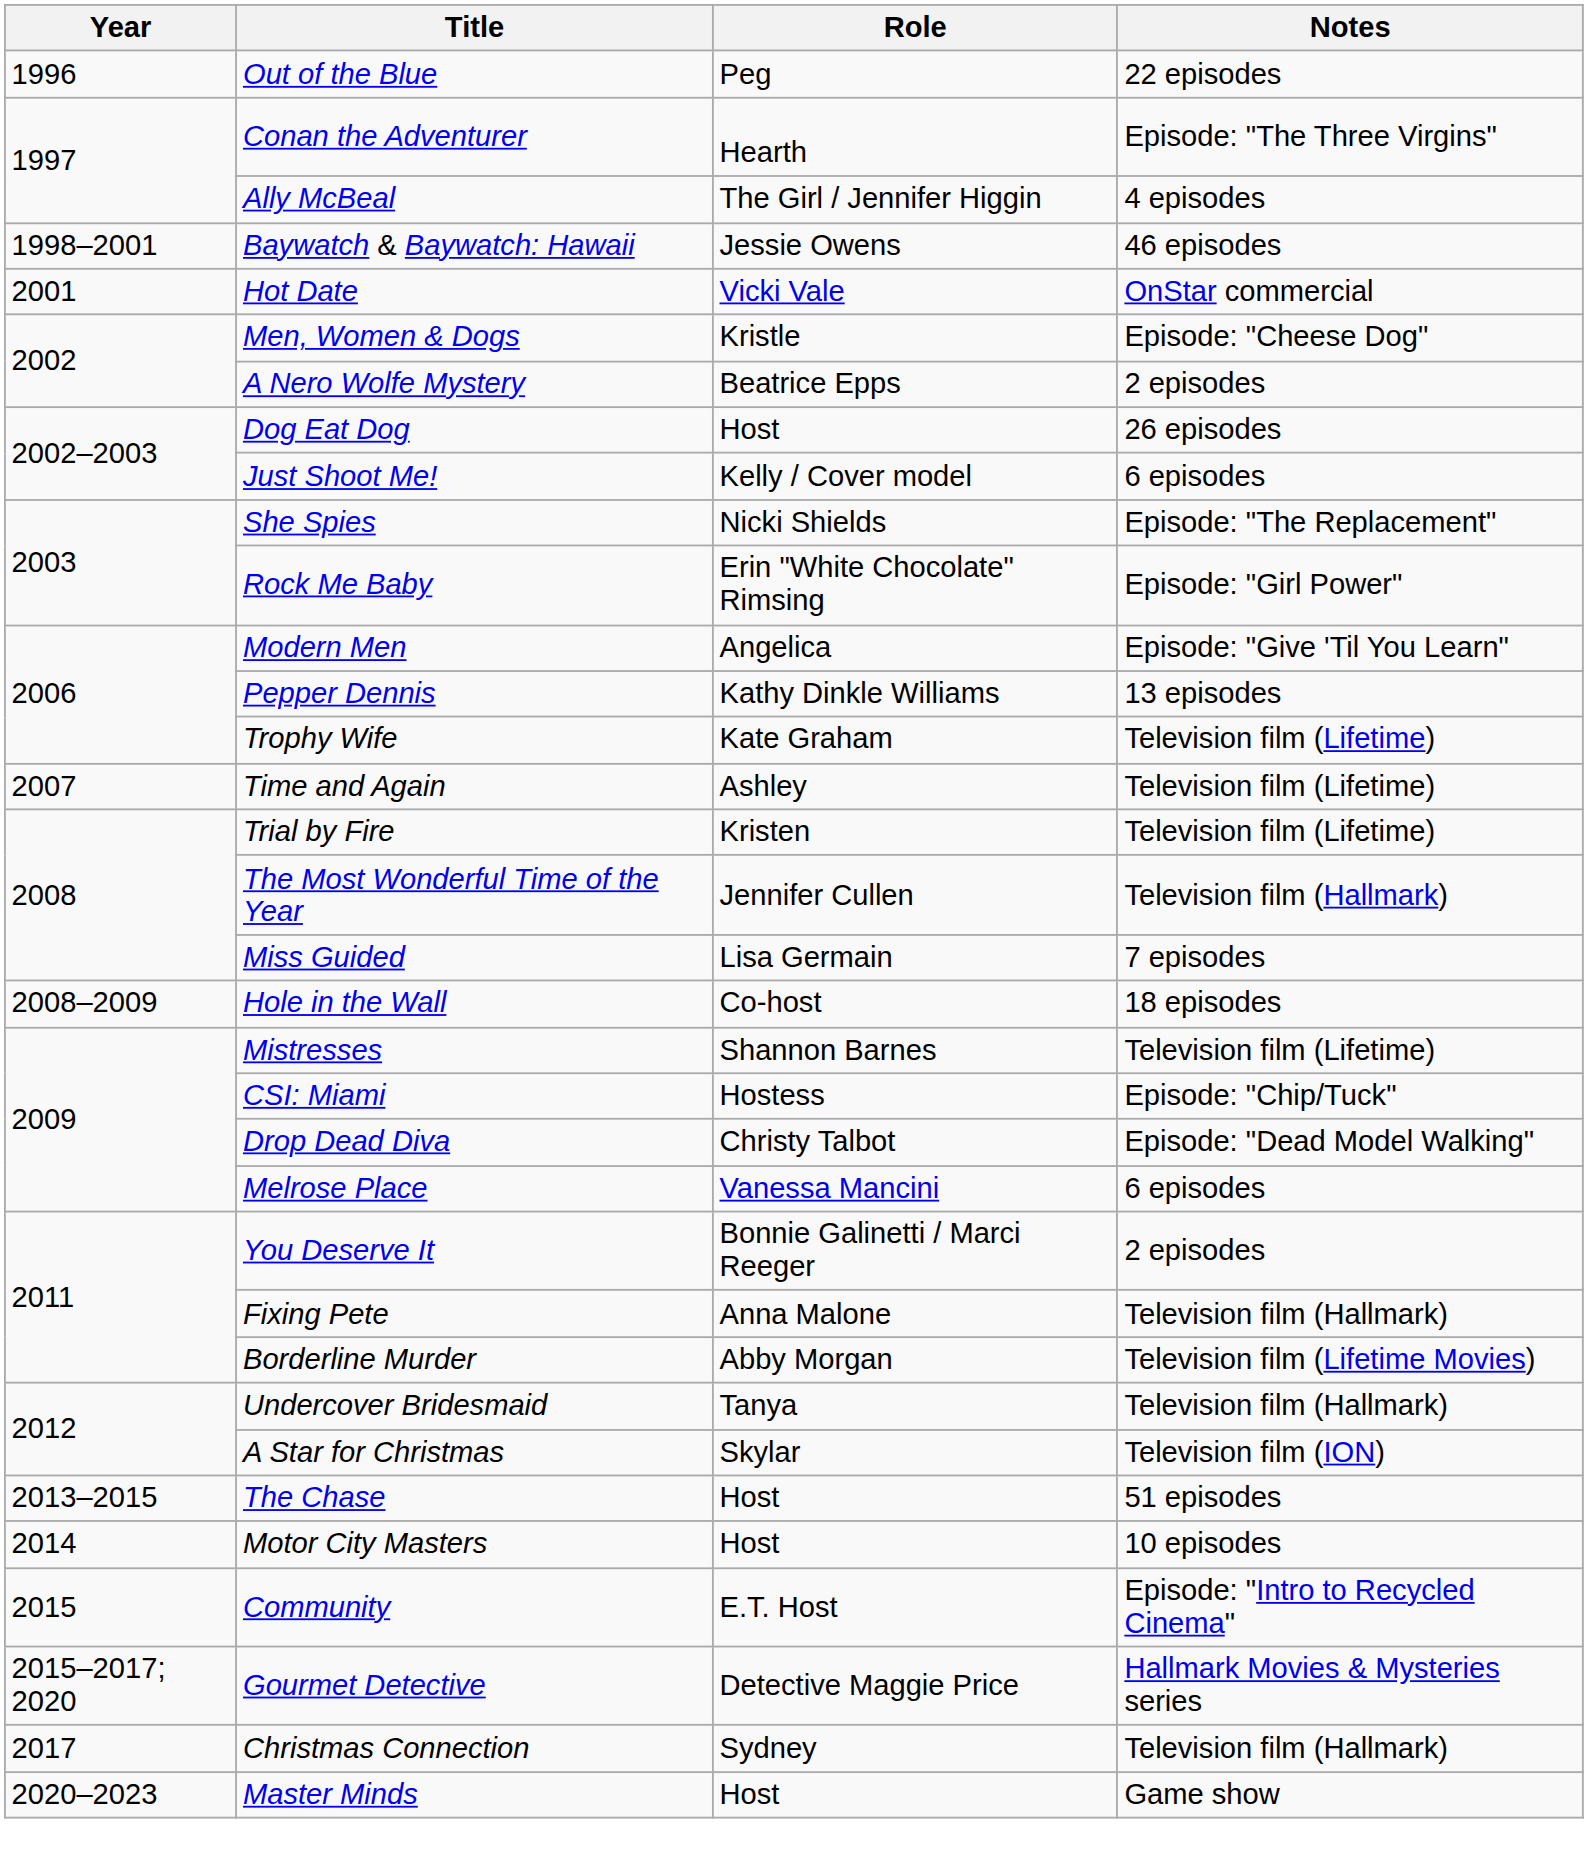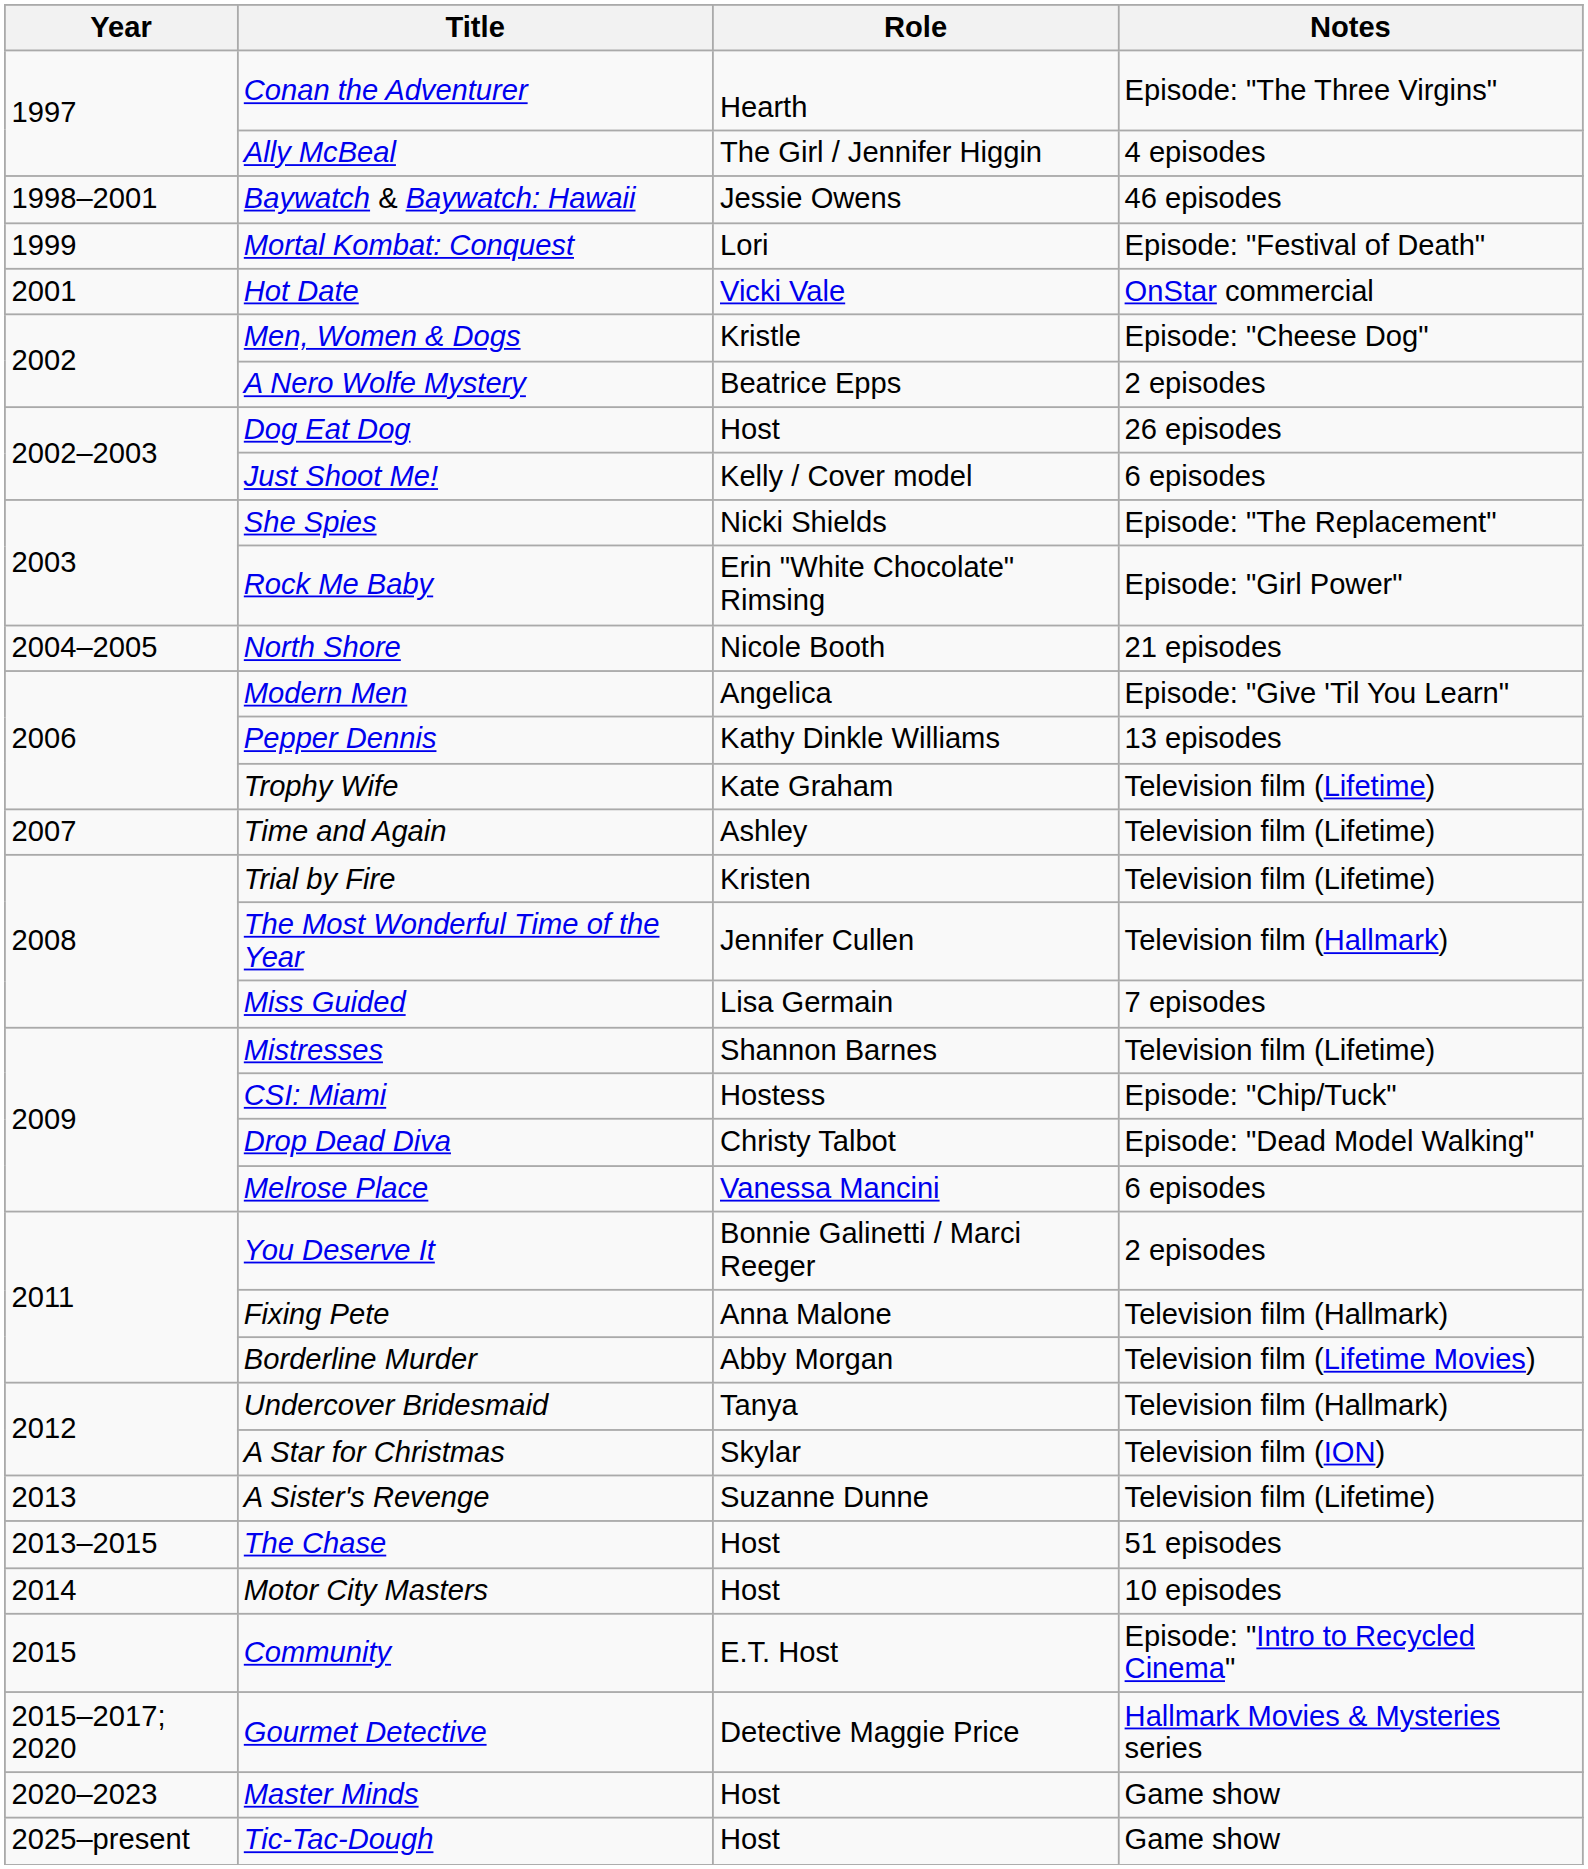- row: 1996 | Out of the Blue | Peg | 22 episodes
+ row: 1999 | Mortal Kombat: Conquest | Lori | Episode: "Festival of Death"
+ row: 2004–2005 | North Shore | Nicole Booth | 21 episodes
- row: 2008–2009 | Hole in the Wall | Co-host | 18 episodes
+ row: 2013 | A Sister's Revenge | Suzanne Dunne | Television film (Lifetime)
- row: 2017 | Christmas Connection | Sydney | Television film (Hallmark)
+ row: 2025–present | Tic-Tac-Dough | Host | Game show
